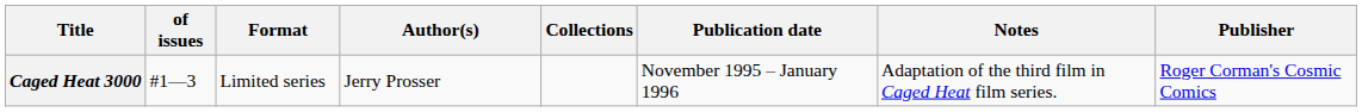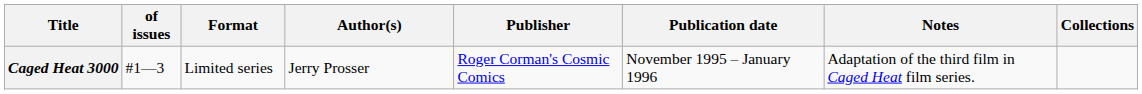columns swapped: Publisher <-> Collections
